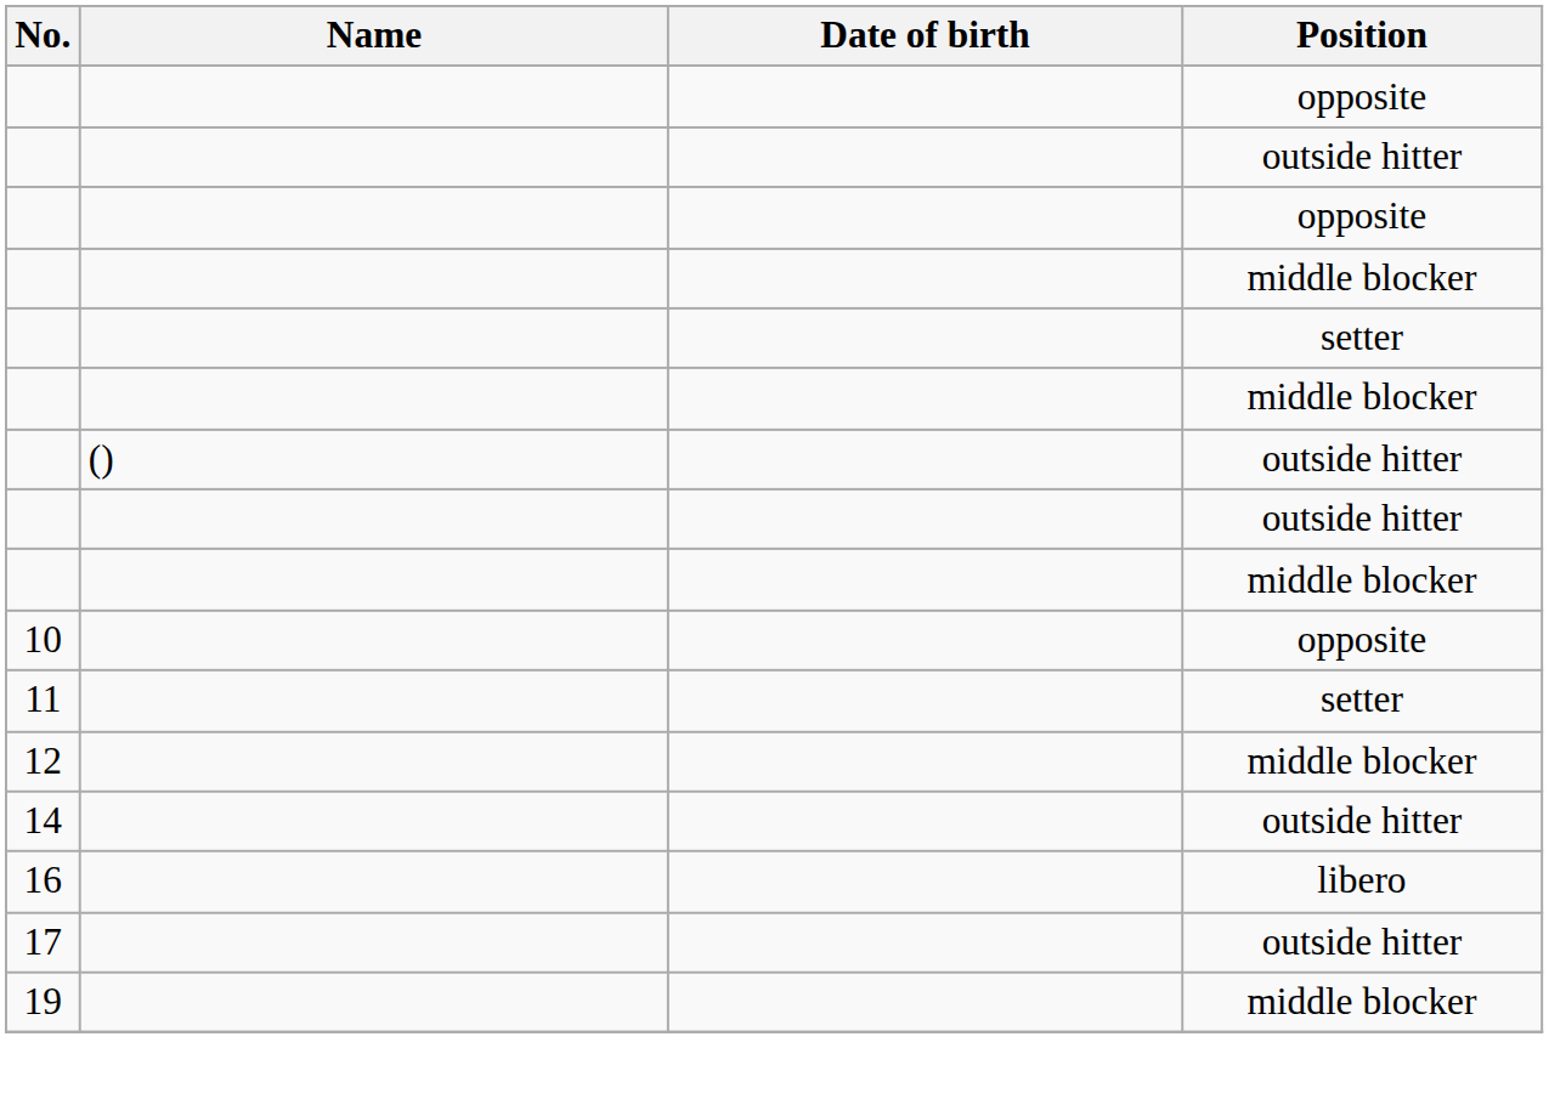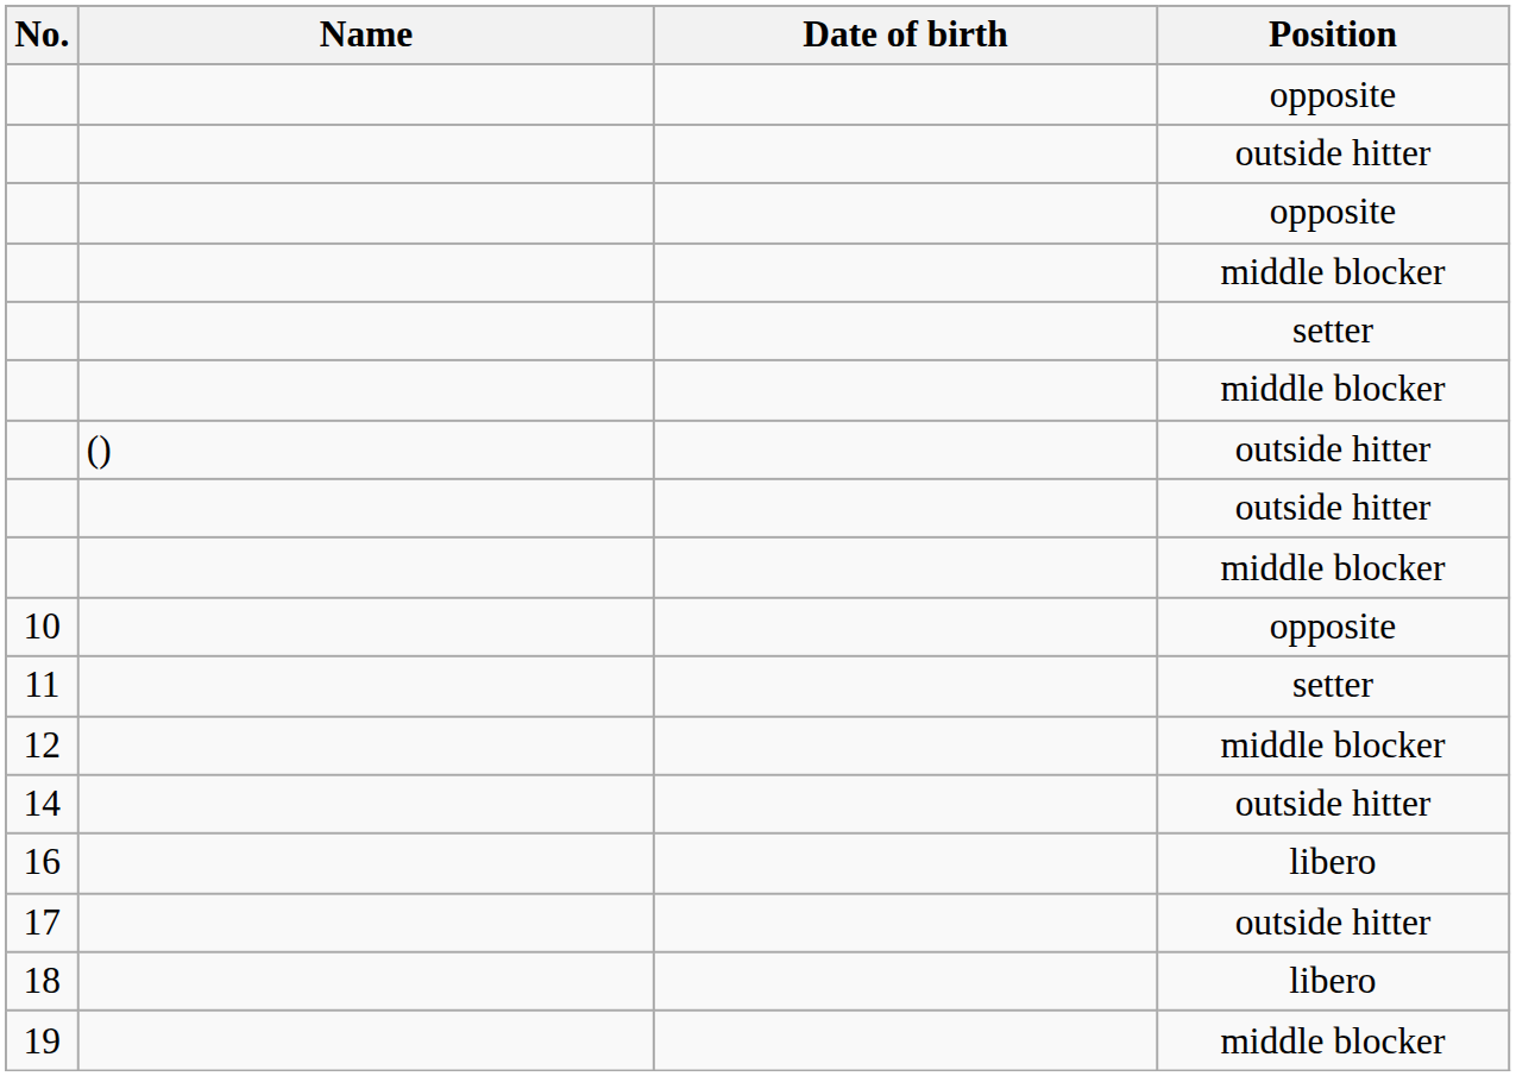+ row: 18 | libero
